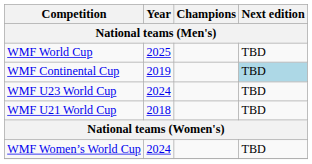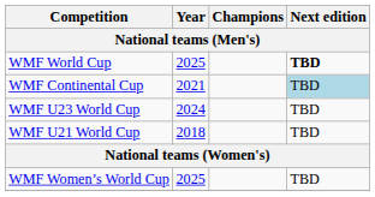WMF World Cup | Next edition: normal -> bold
WMF Continental Cup | Year: 2019 -> 2021
WMF Women’s World Cup | Year: 2024 -> 2025
